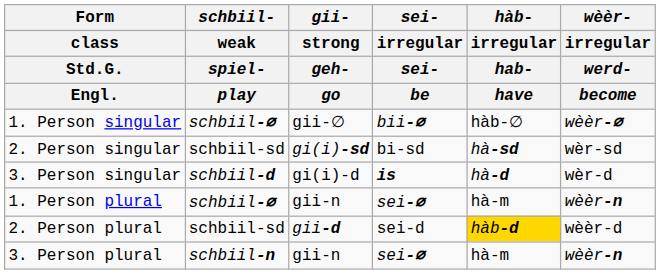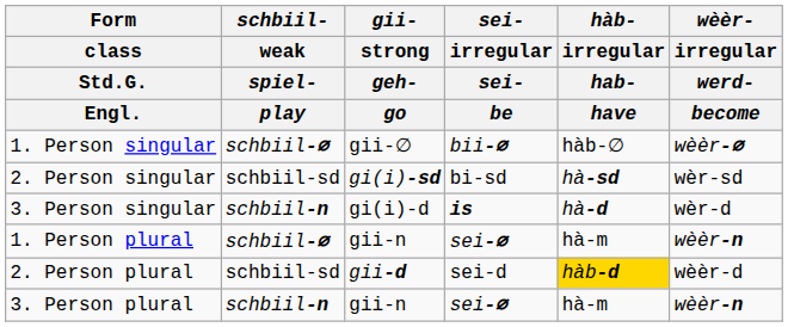3. Person singular | schbiil- / weak / spiel- / play: schbiil-d -> schbiil-n
